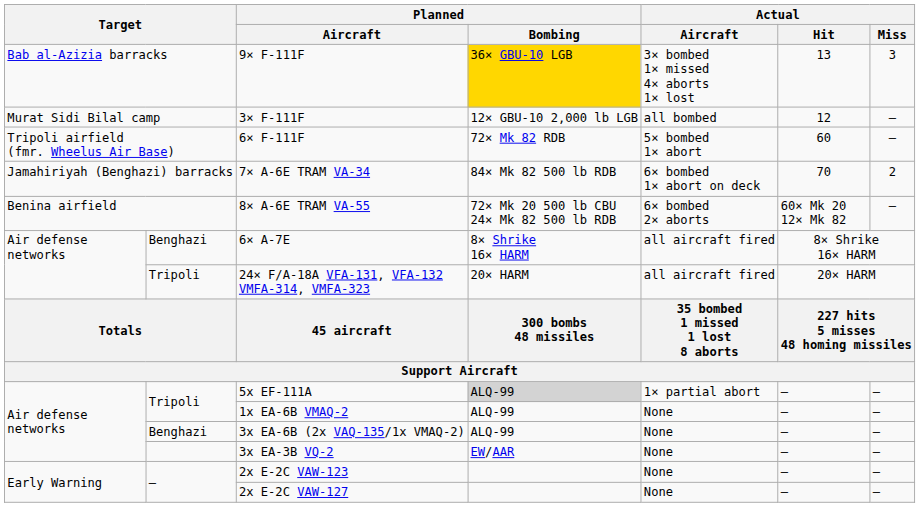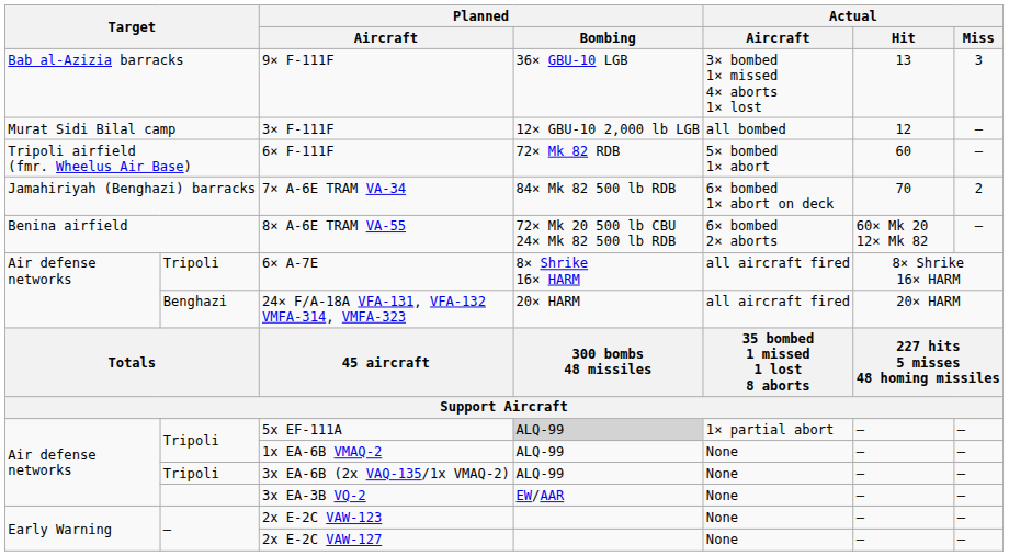9× F-111F | Planned / Bombing: gold background -> no background
6× A-7E | column 2: Benghazi -> Tripoli
24× F/A-18A VFA-131, VFA-132 VMFA-314, VMFA-323 | column 2: Tripoli -> Benghazi
3x EA-6B (2x VAQ-135/1x VMAQ-2) | column 2: Benghazi -> Tripoli
